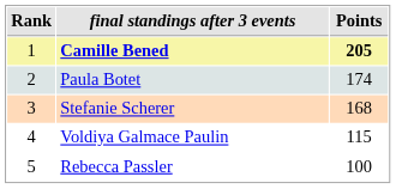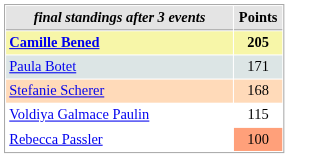- column: Rank | 1 | 2 | 3 | 4 | 5
Paula Botet | Points: 174 -> 171
Rebecca Passler | Points: no background -> lightsalmon background
